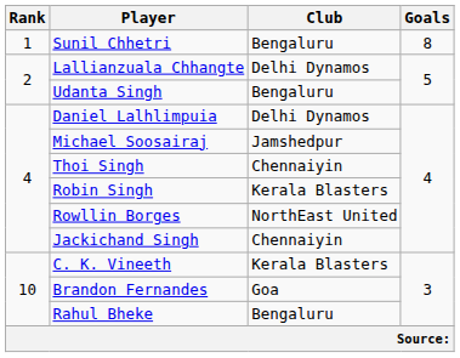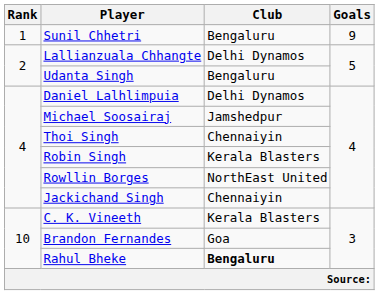Sunil Chhetri | Goals: 8 -> 9
Rahul Bheke | Club: normal -> bold
